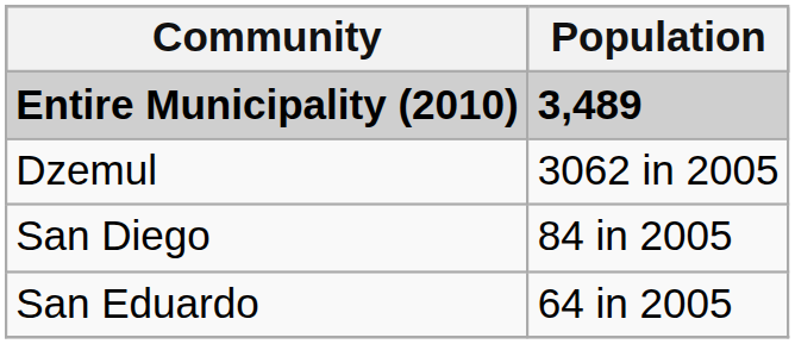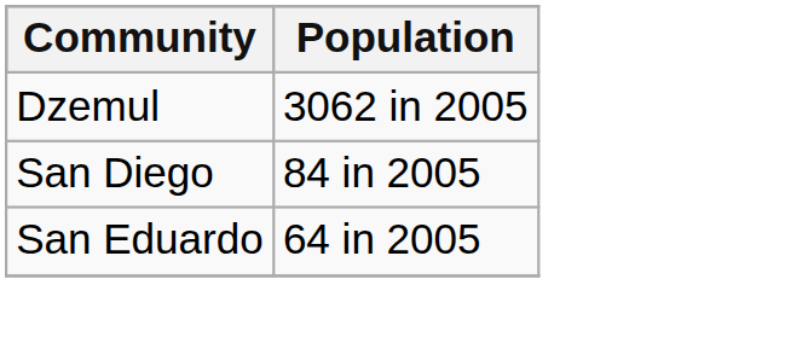- row: Entire Municipality (2010) | 3,489
